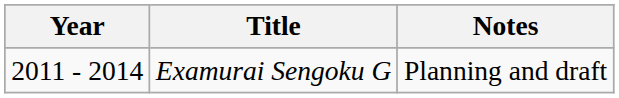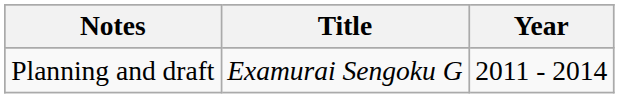columns swapped: Year <-> Notes
